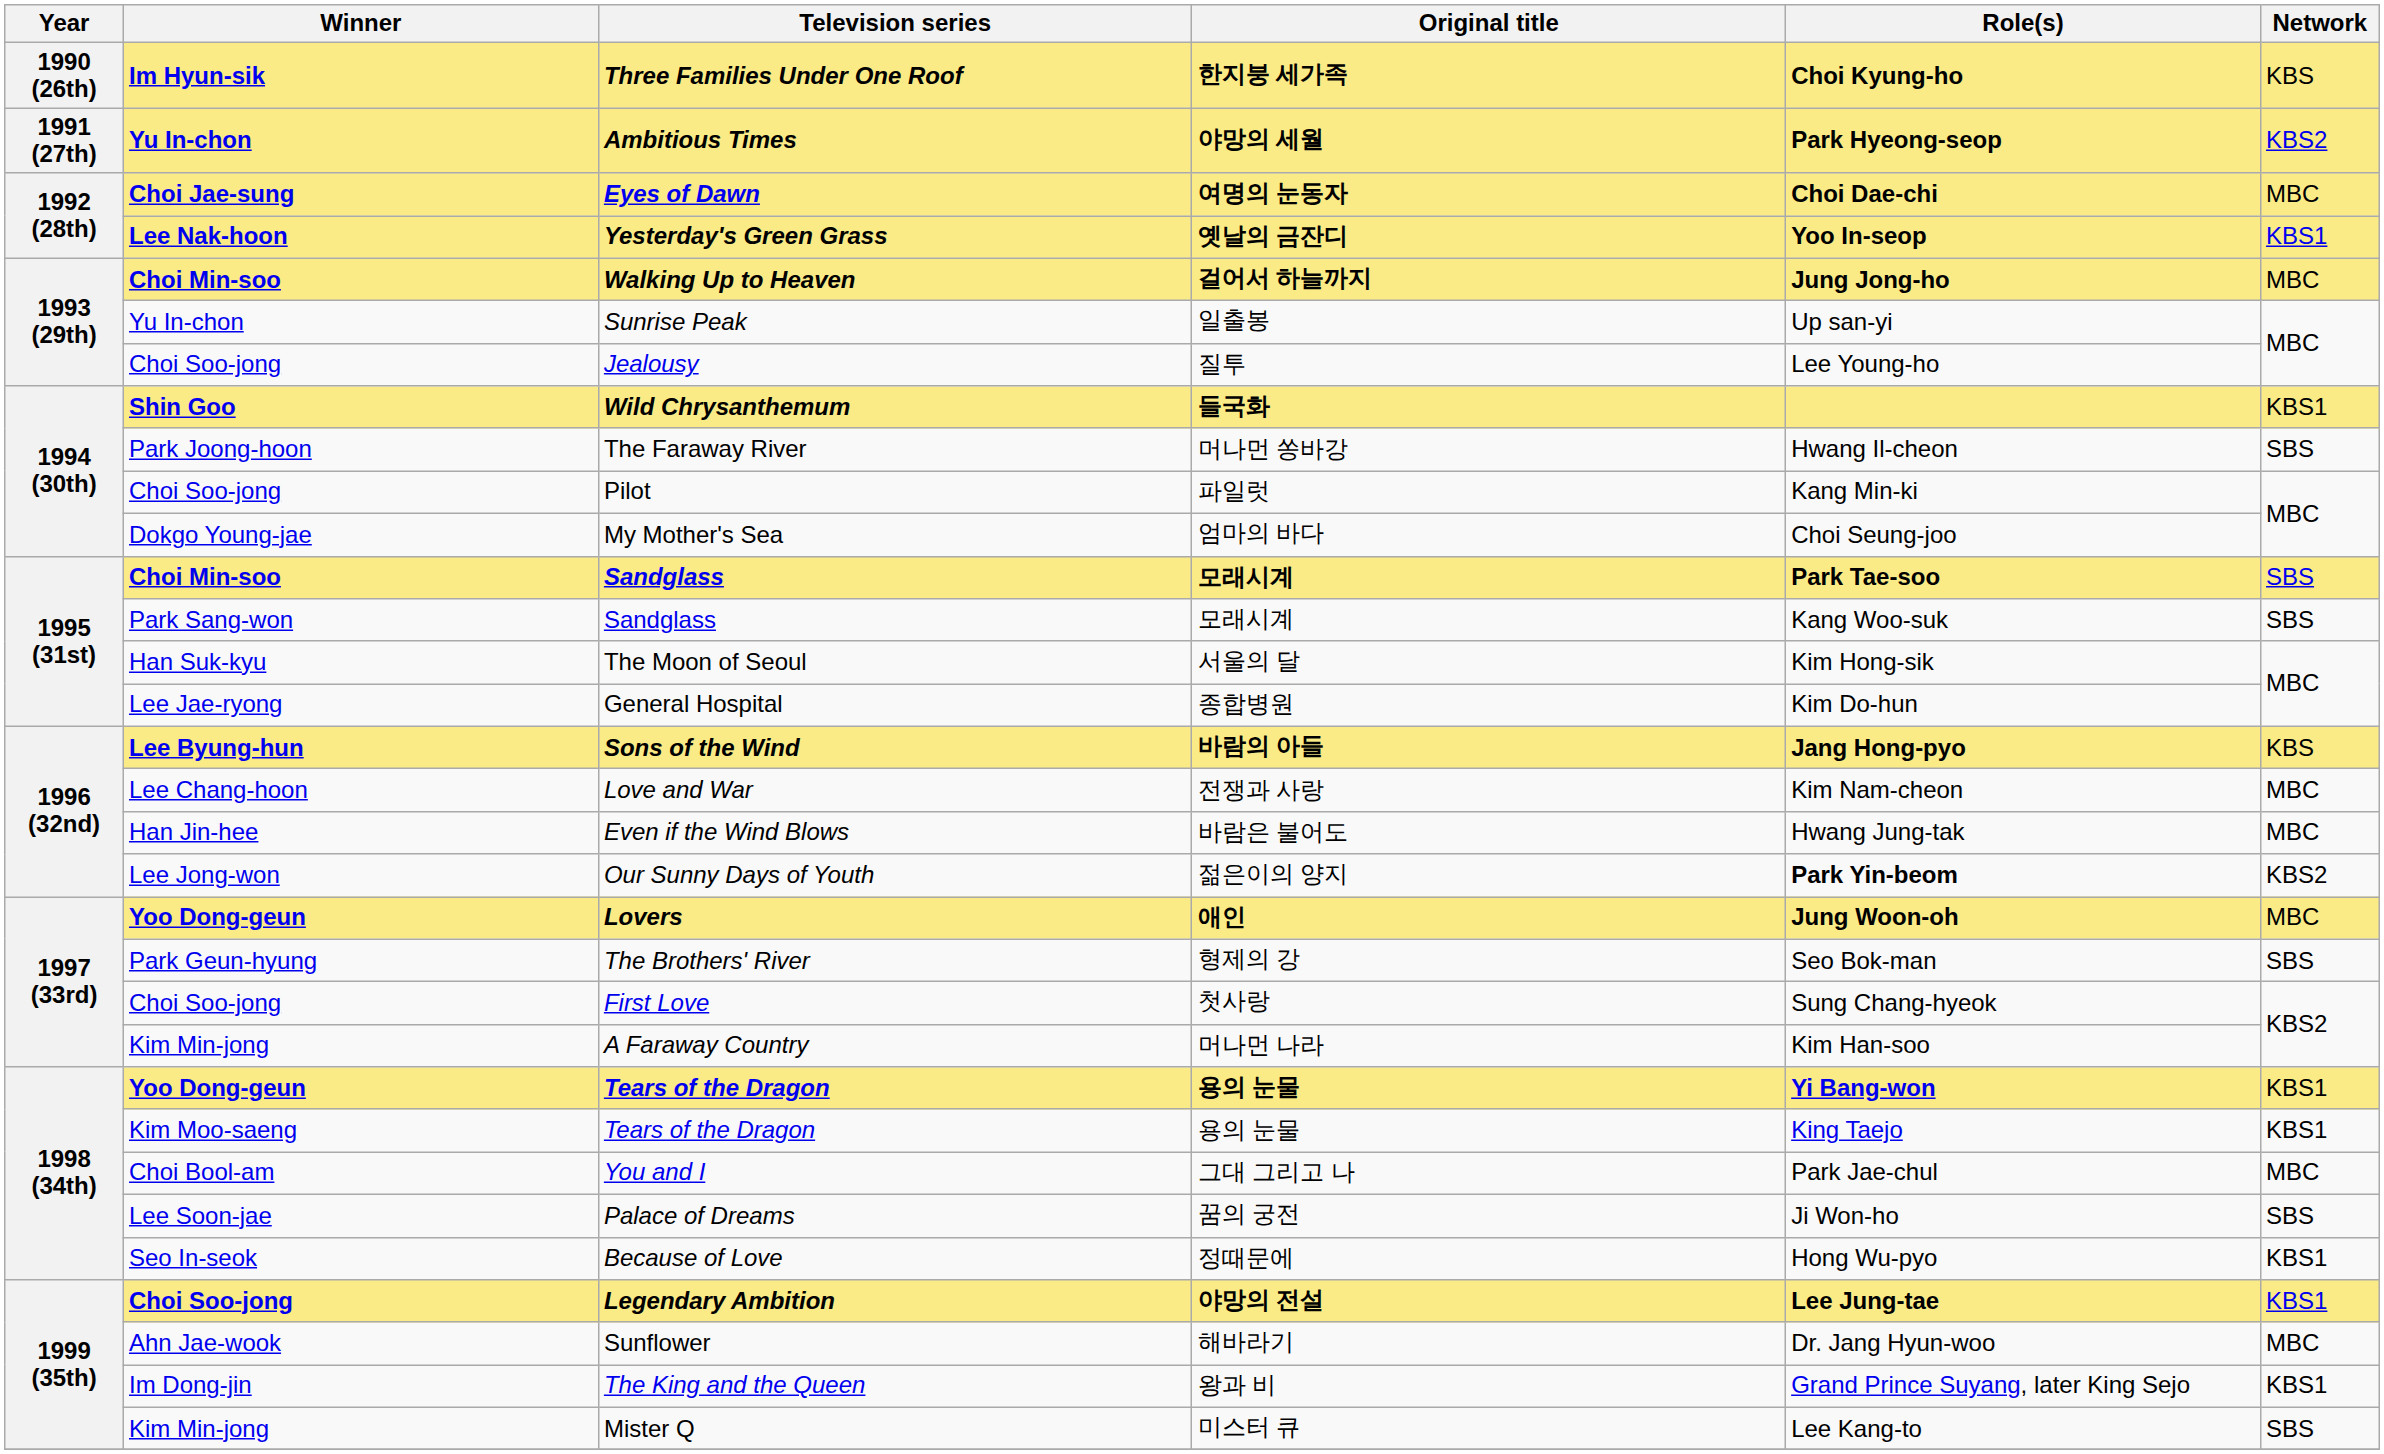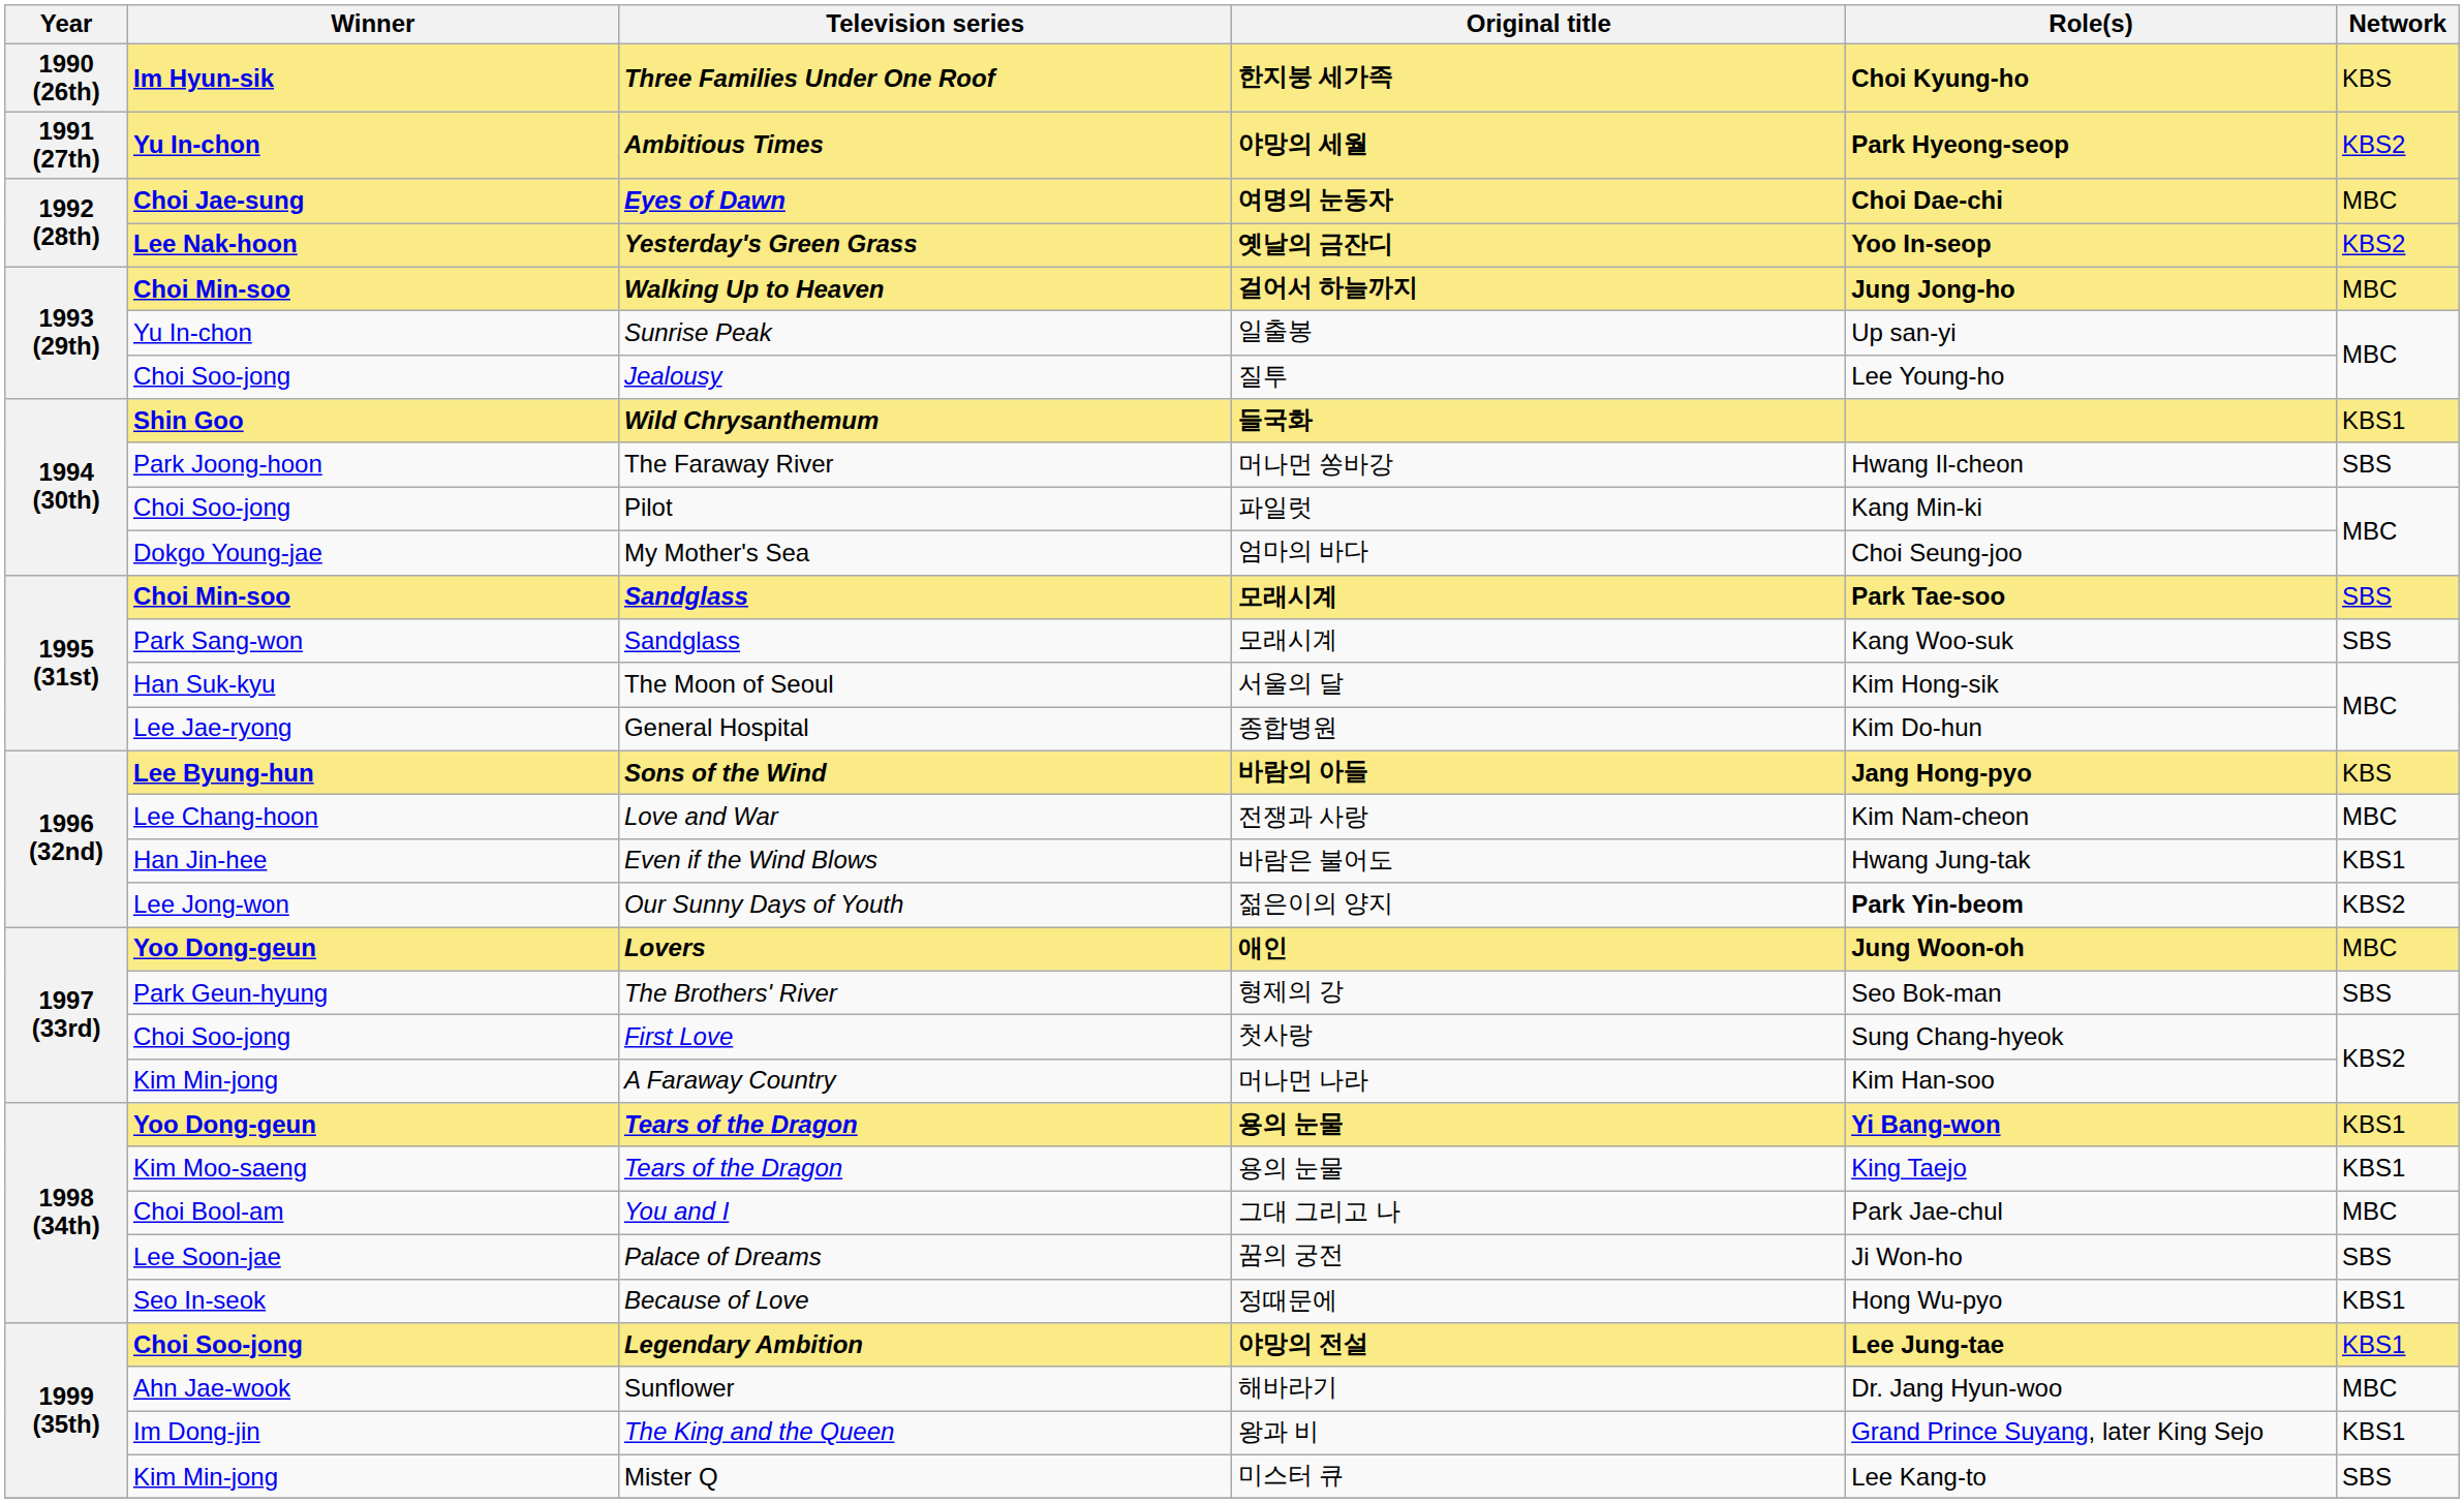Yesterday's Green Grass | Network: KBS1 -> KBS2
Even if the Wind Blows | Network: MBC -> KBS1
